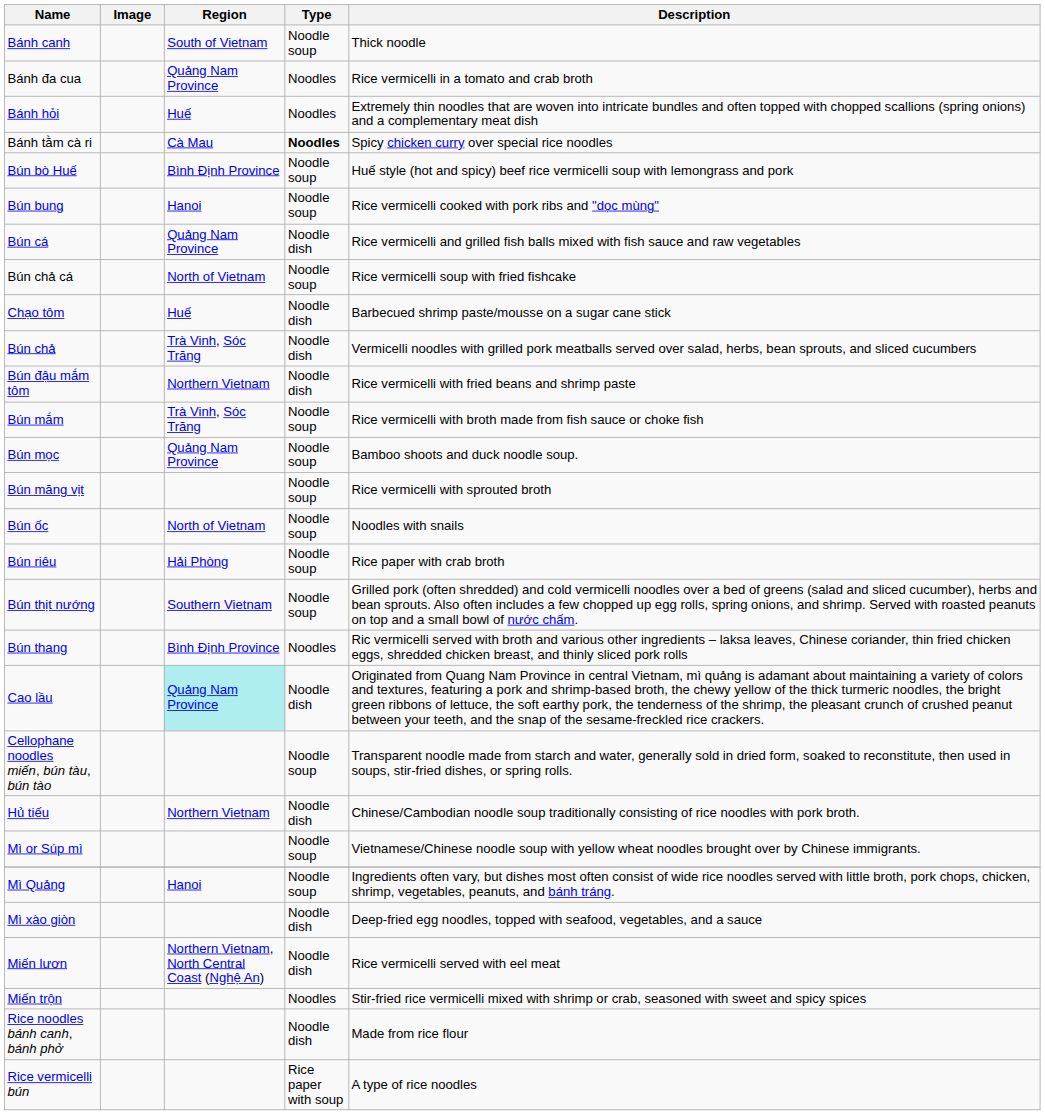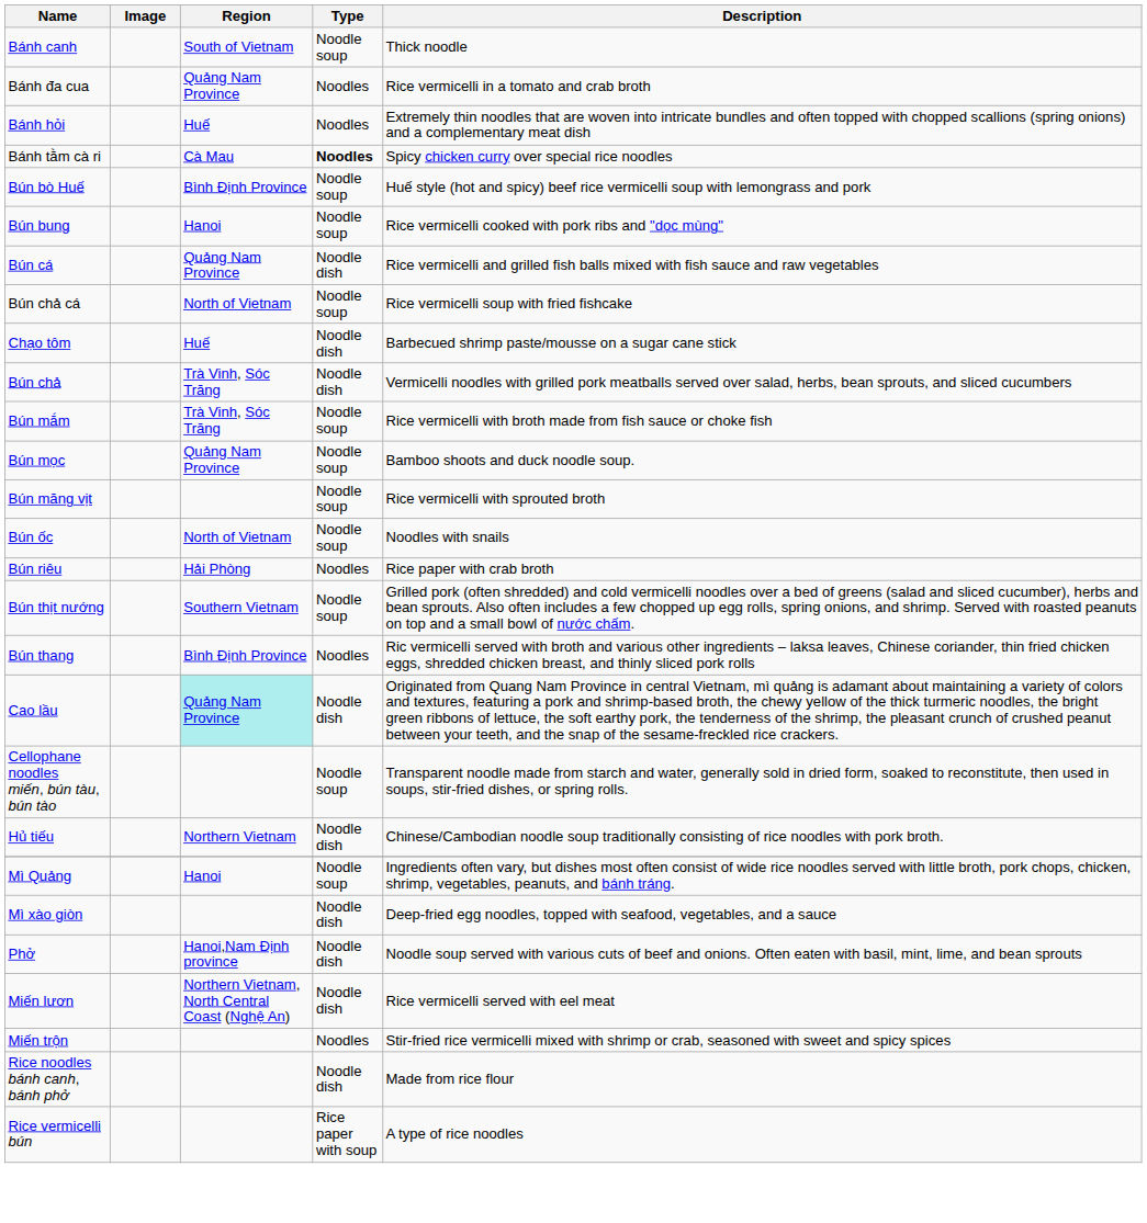- row: Bún đậu mắm tôm | Northern Vietnam | Noodle dish | Rice vermicelli with fried beans and shrimp paste
Bún riêu | Type: Noodle soup -> Noodles
- row: Mì or Súp mì | Noodle soup | Vietnamese/Chinese noodle soup with yellow wheat noodles brought over by Chinese immigrants.
+ row: Phở | Hanoi,Nam Định province | Noodle dish | Noodle soup served with various cuts of beef and onions. Often eaten with basil, mint, lime, and bean sprouts
